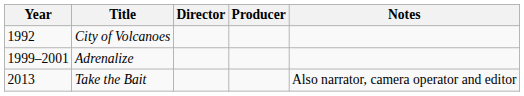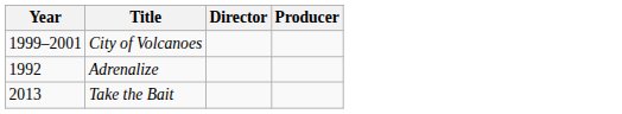- column: Notes | Also narrator, camera operator and editor
City of Volcanoes | Year: 1992 -> 1999–2001
Adrenalize | Year: 1999–2001 -> 1992
